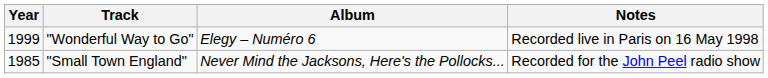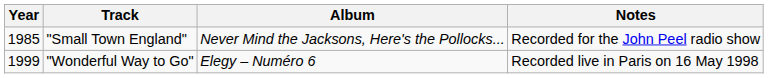rows swapped: "Small Town England" <-> "Wonderful Way to Go"
